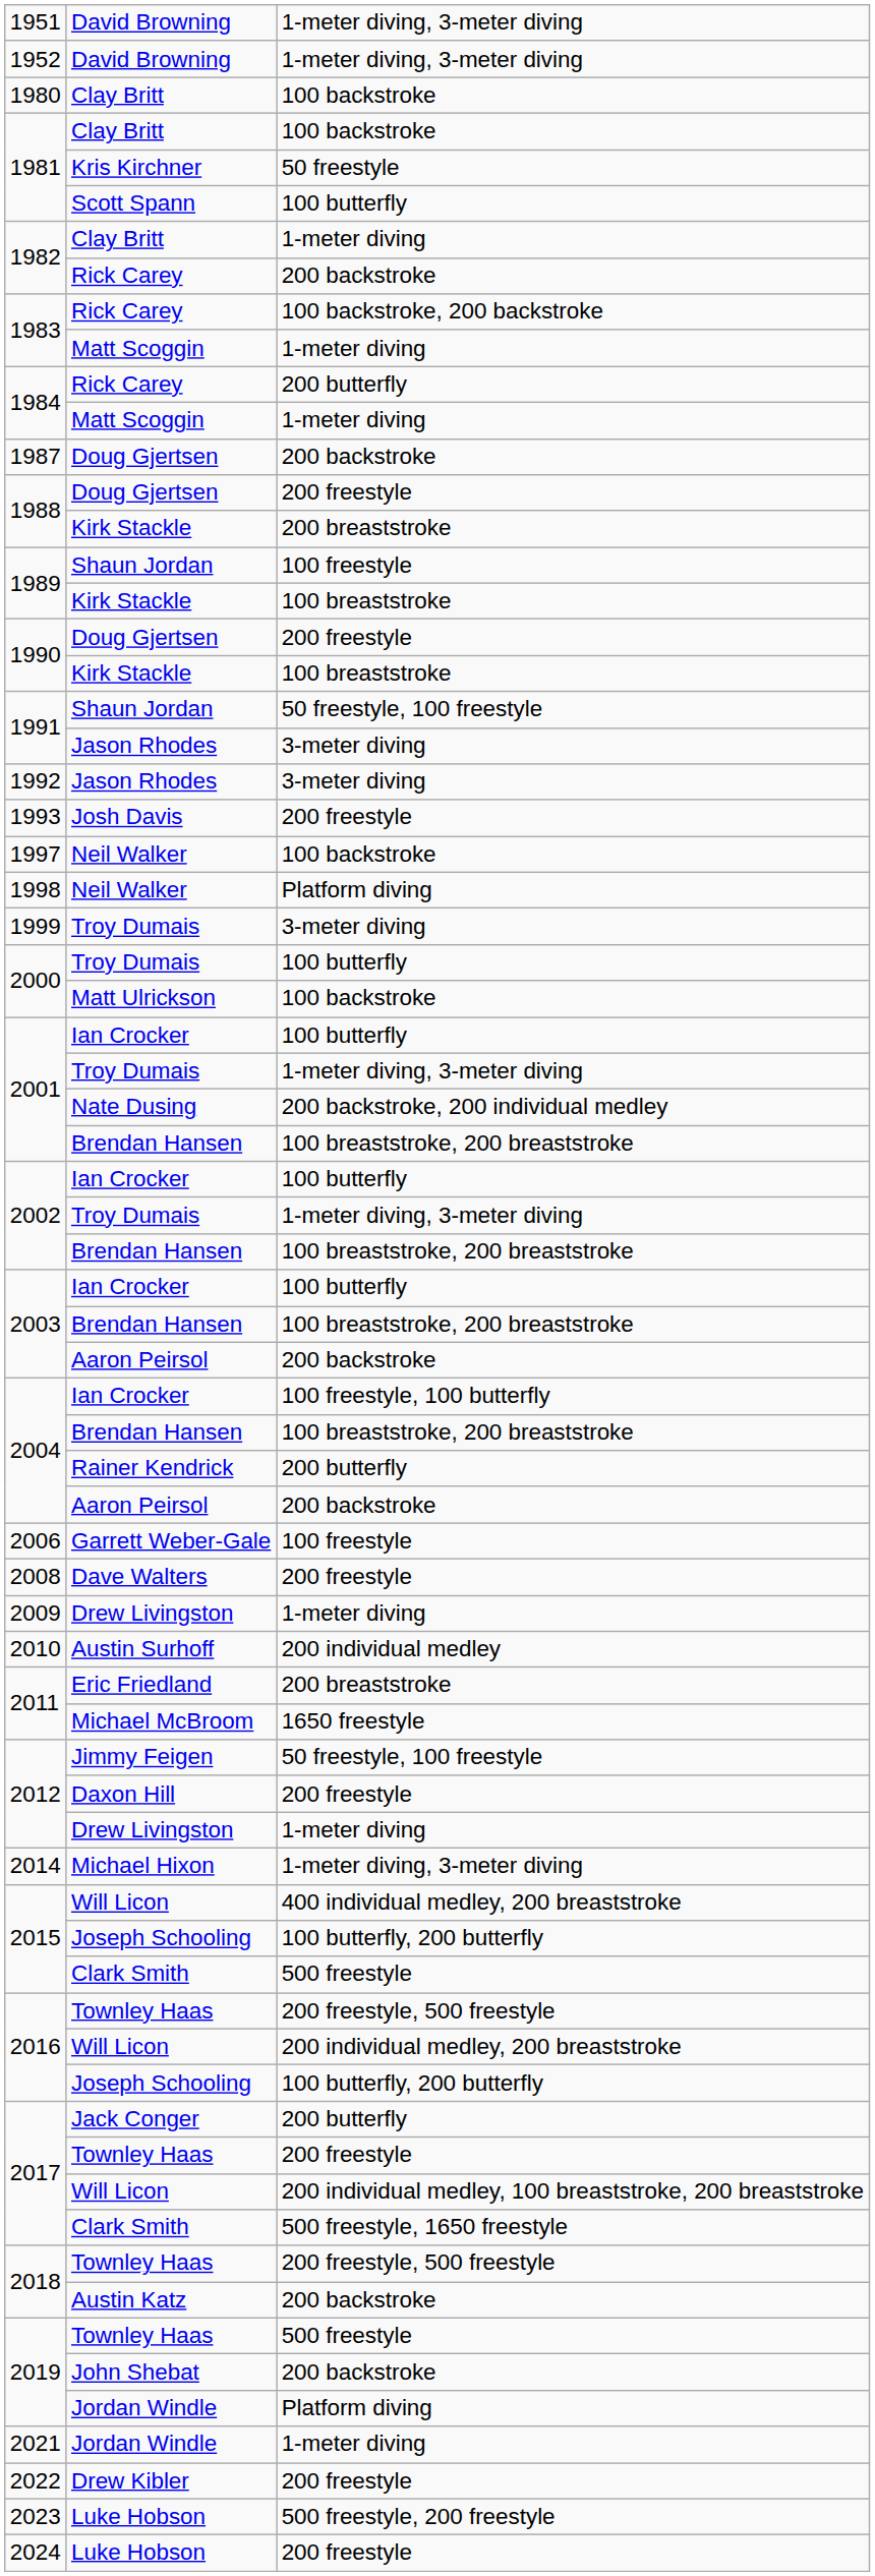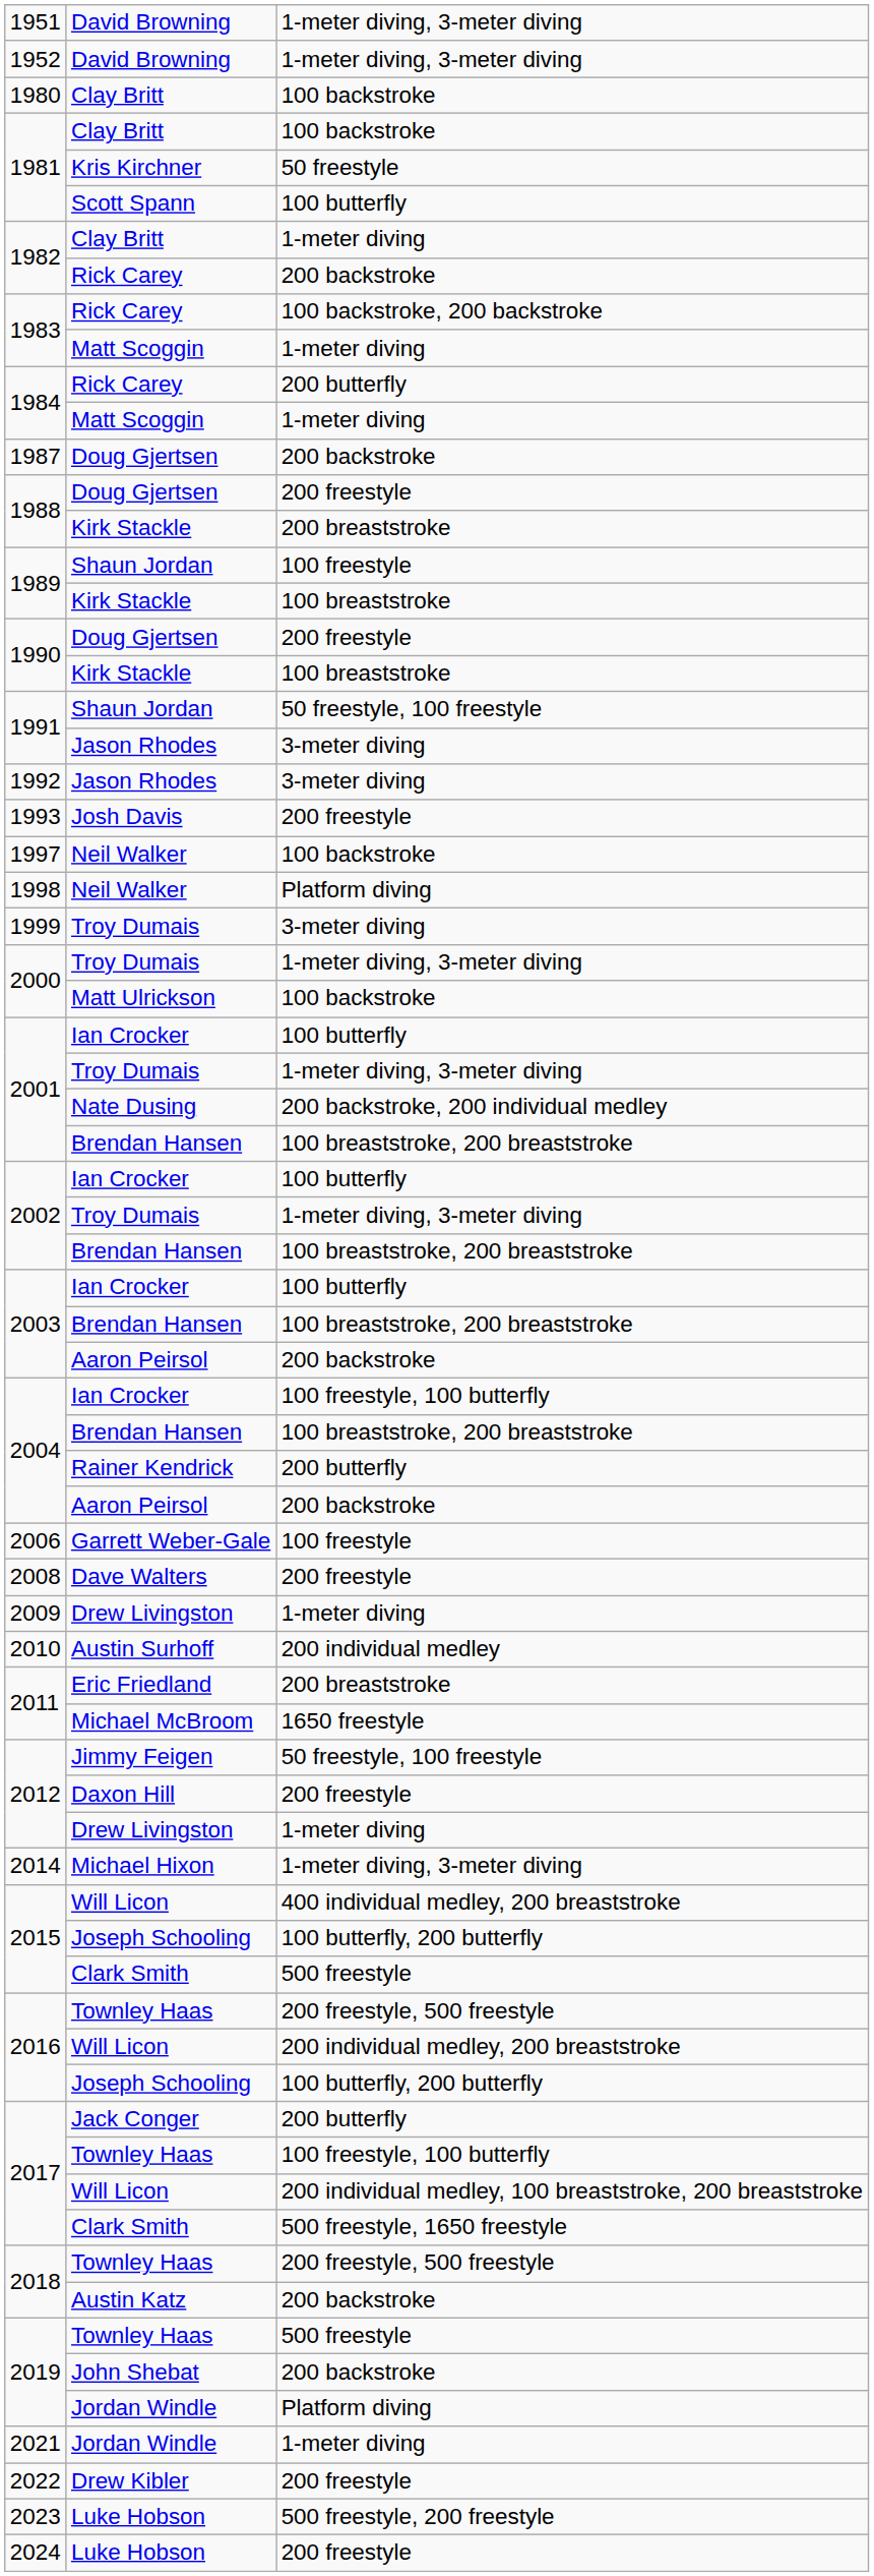2000 / Troy Dumais | column 3: 100 butterfly -> 1-meter diving, 3-meter diving
2017 / Townley Haas | column 3: 200 freestyle -> 100 freestyle, 100 butterfly
